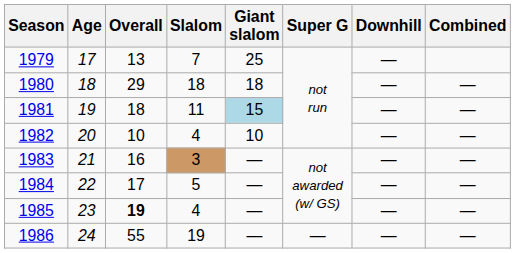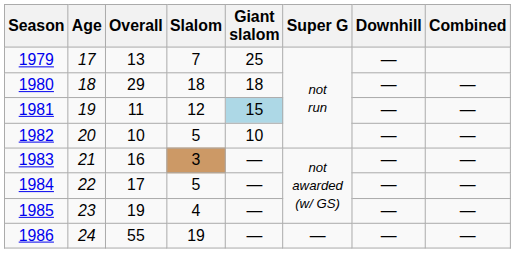1981 | Overall: 18 -> 11
1981 | Slalom: 11 -> 12
1982 | Slalom: 4 -> 5
1985 | Overall: bold -> normal
